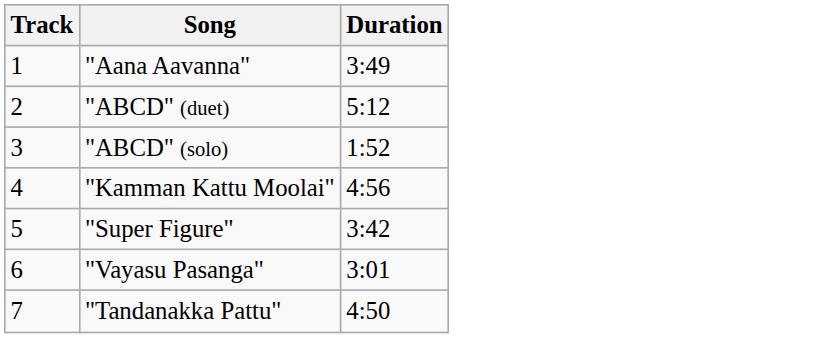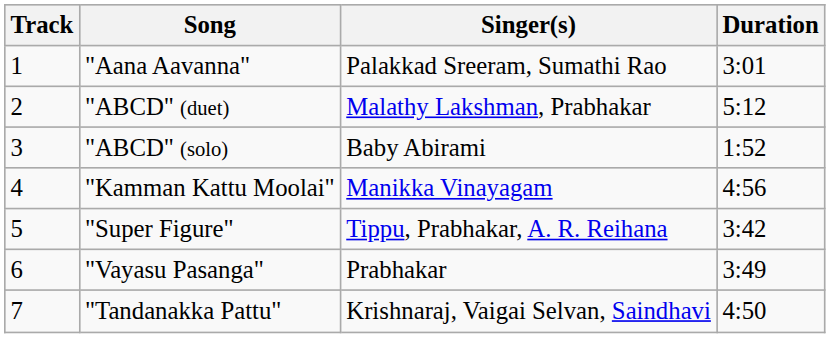+ column: Singer(s) | Palakkad Sreeram, Sumathi Rao | Malathy Lakshman, Prabhakar | Baby Abirami | Manikka Vinayagam | Tippu, Prabhakar, A. R. Reihana | Prabhakar | Krishnaraj, Vaigai Selvan, Saindhavi
"Aana Aavanna" | Duration: 3:49 -> 3:01
"Vayasu Pasanga" | Duration: 3:01 -> 3:49
